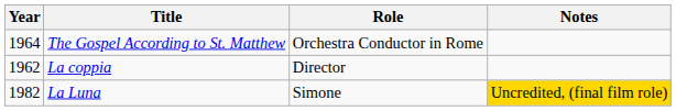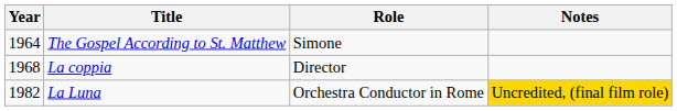The Gospel According to St. Matthew | Role: Orchestra Conductor in Rome -> Simone
La coppia | Year: 1962 -> 1968
La Luna | Role: Simone -> Orchestra Conductor in Rome
